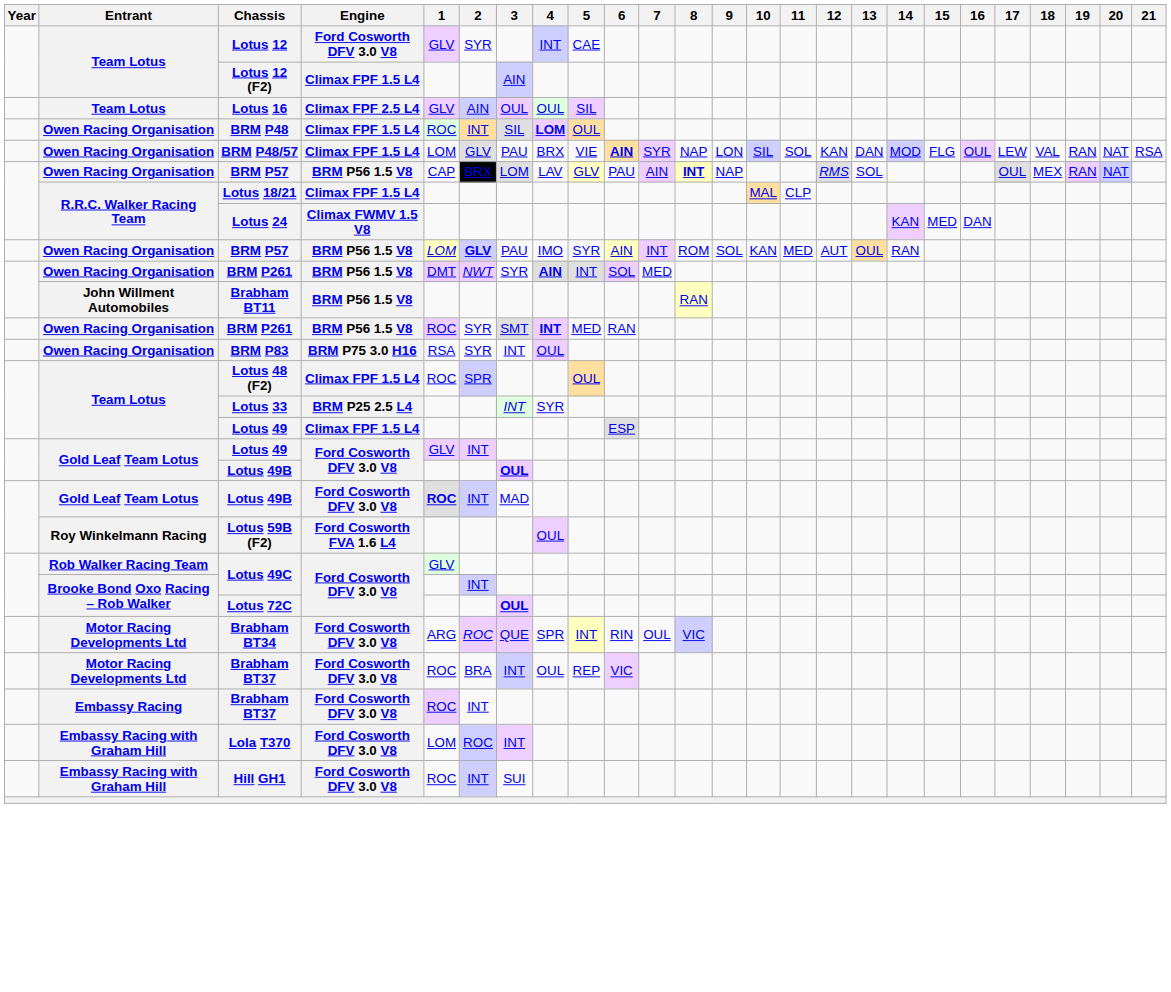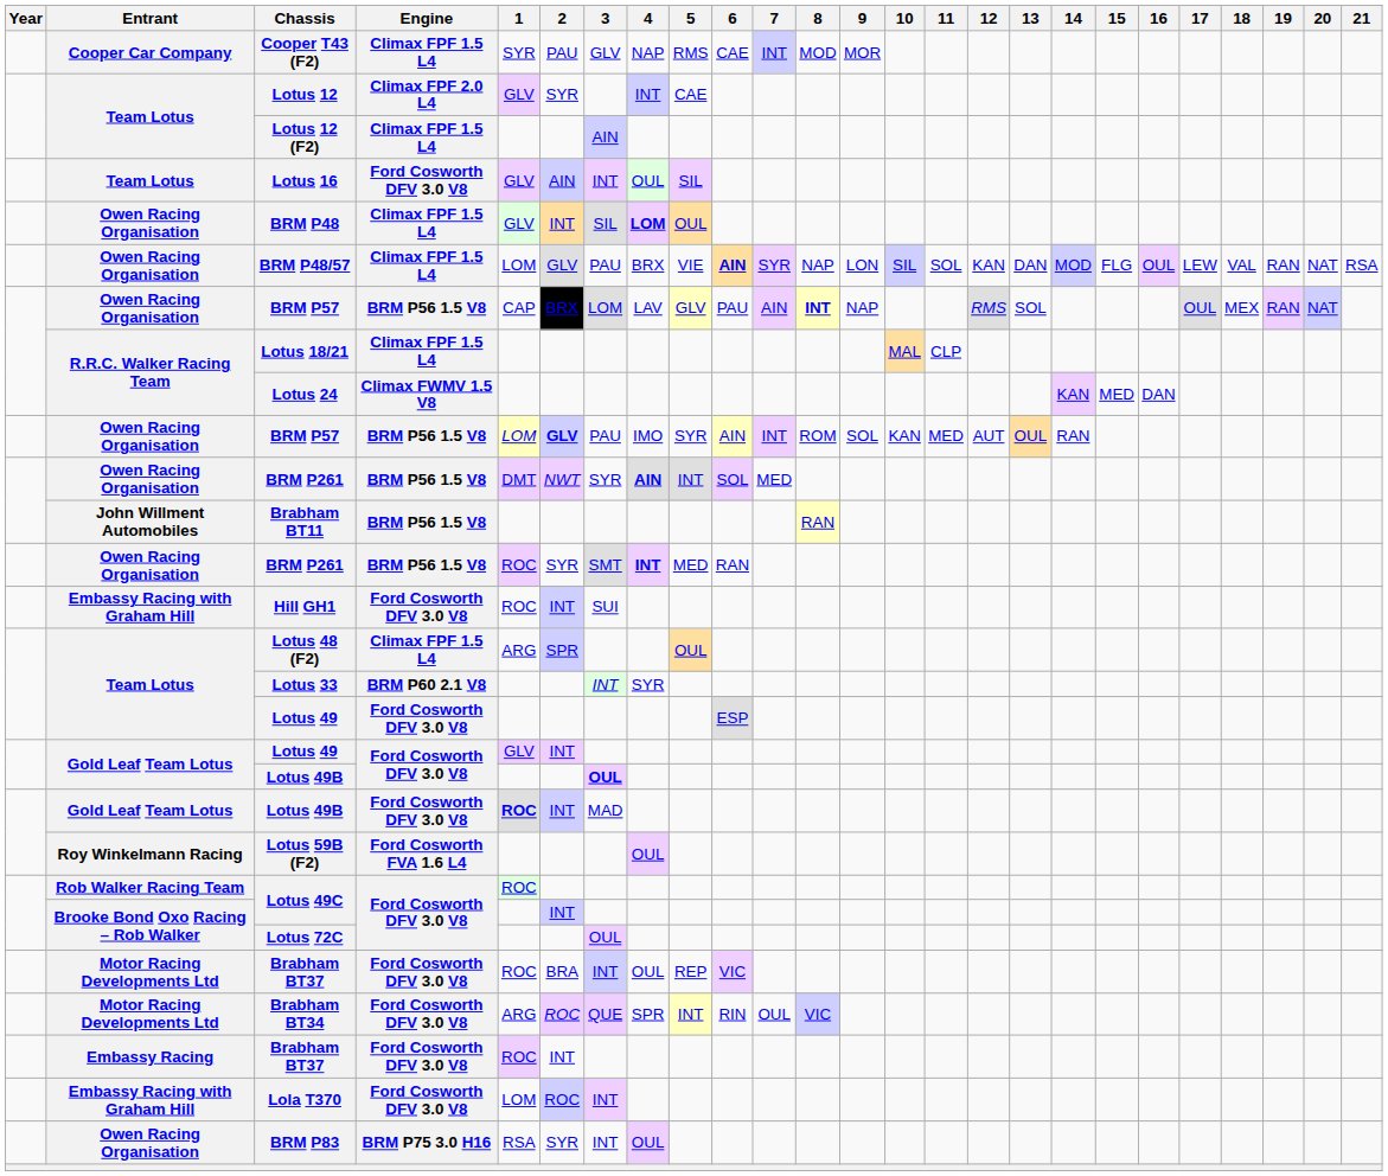+ row: Cooper Car Company | Cooper T43 (F2) | Climax FPF 1.5 L4 | SYR | PAU | GLV | NAP | RMS | CAE | INT | MOD | MOR
Lotus 12 | Engine: Ford Cosworth DFV 3.0 V8 -> Climax FPF 2.0 L4
Lotus 16 | Engine: Climax FPF 2.5 L4 -> Ford Cosworth DFV 3.0 V8
Lotus 16 | 3: OUL -> INT
BRM P48 | 1: ROC -> GLV
rows swapped: BRM P83 <-> Hill GH1
Lotus 48 (F2) | 1: ROC -> ARG
Lotus 33 | Engine: BRM P25 2.5 L4 -> BRM P60 2.1 V8
Team Lotus / Lotus 49 | Engine: Climax FPF 1.5 L4 -> Ford Cosworth DFV 3.0 V8
Rob Walker Racing Team / Lotus 49C | 1: GLV -> ROC
Lotus 72C | 3: bold -> normal
rows swapped: Brabham BT34 <-> Motor Racing Developments Ltd / Brabham BT37
